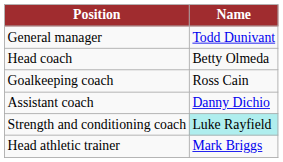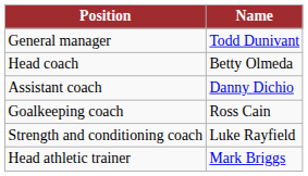rows swapped: Assistant coach <-> Goalkeeping coach
Strength and conditioning coach | Name: paleturquoise background -> no background
